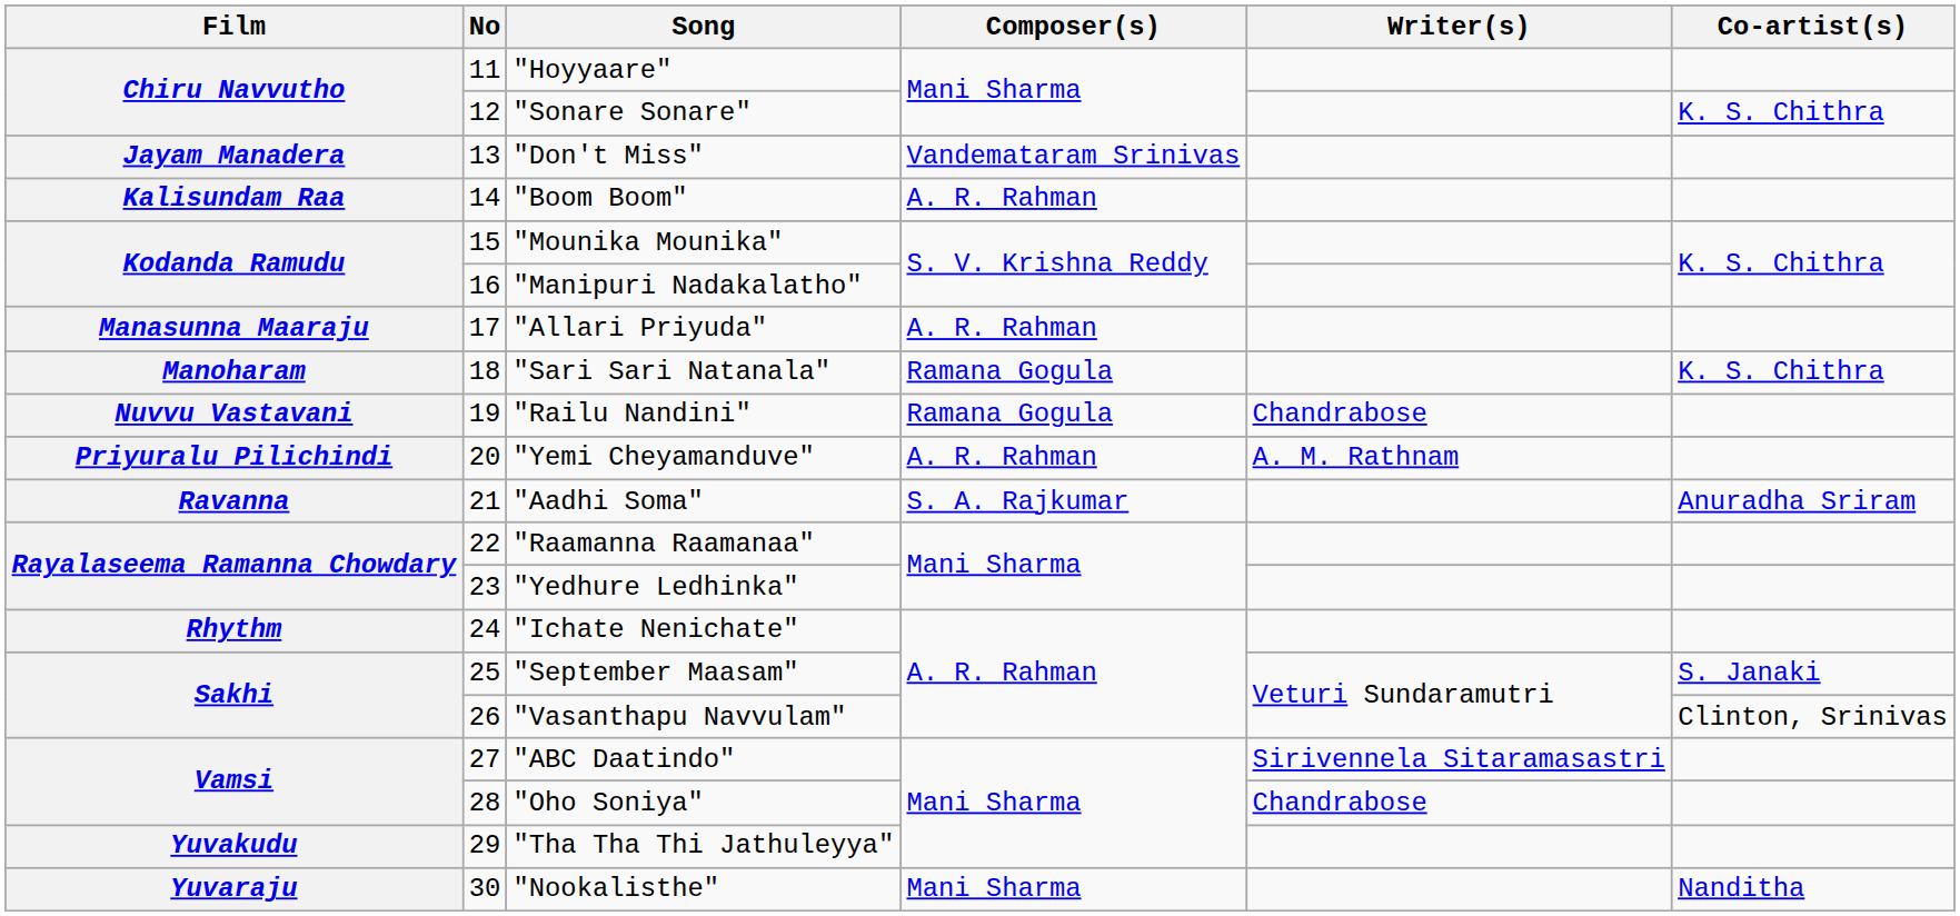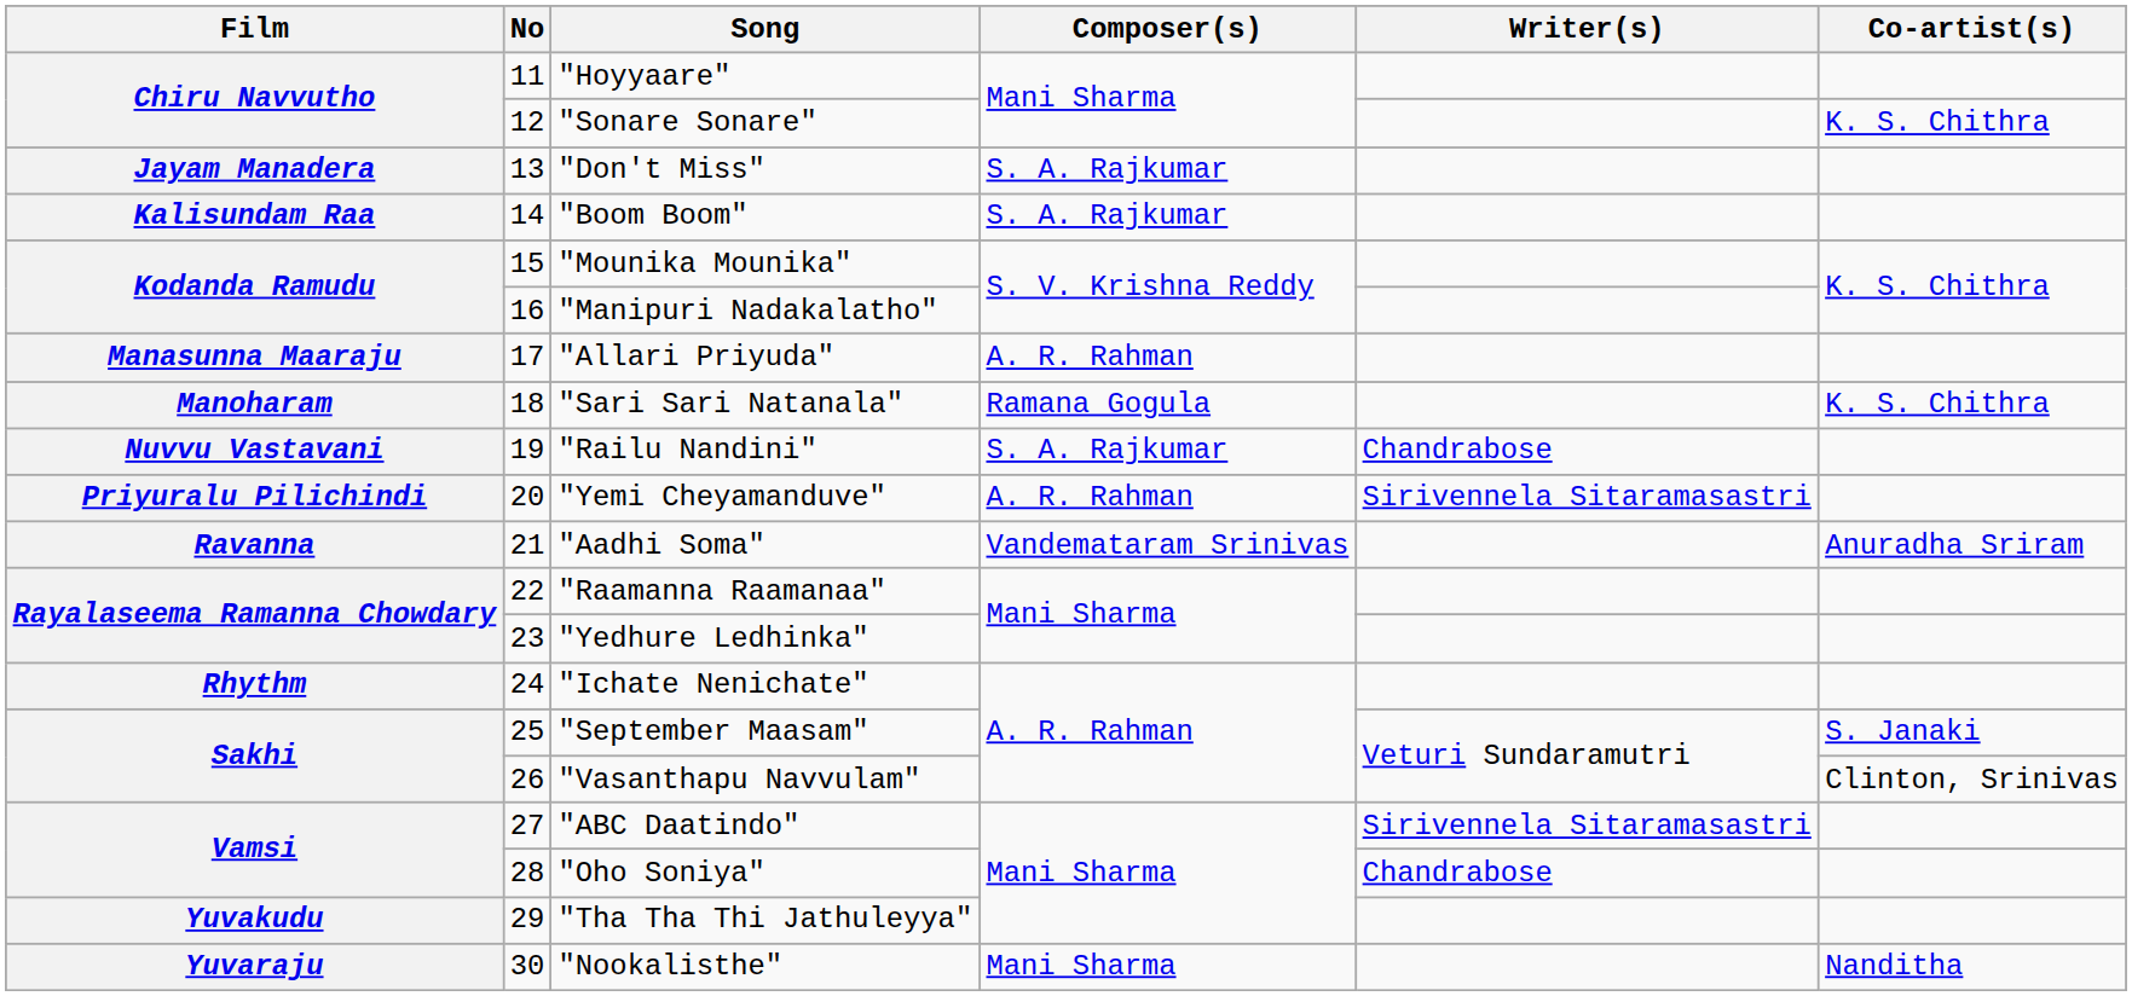"Don't Miss" | Composer(s): Vandemataram Srinivas -> S. A. Rajkumar
"Boom Boom" | Composer(s): A. R. Rahman -> S. A. Rajkumar
"Railu Nandini" | Composer(s): Ramana Gogula -> S. A. Rajkumar
"Yemi Cheyamanduve" | Writer(s): A. M. Rathnam -> Sirivennela Sitaramasastri
"Aadhi Soma" | Composer(s): S. A. Rajkumar -> Vandemataram Srinivas
